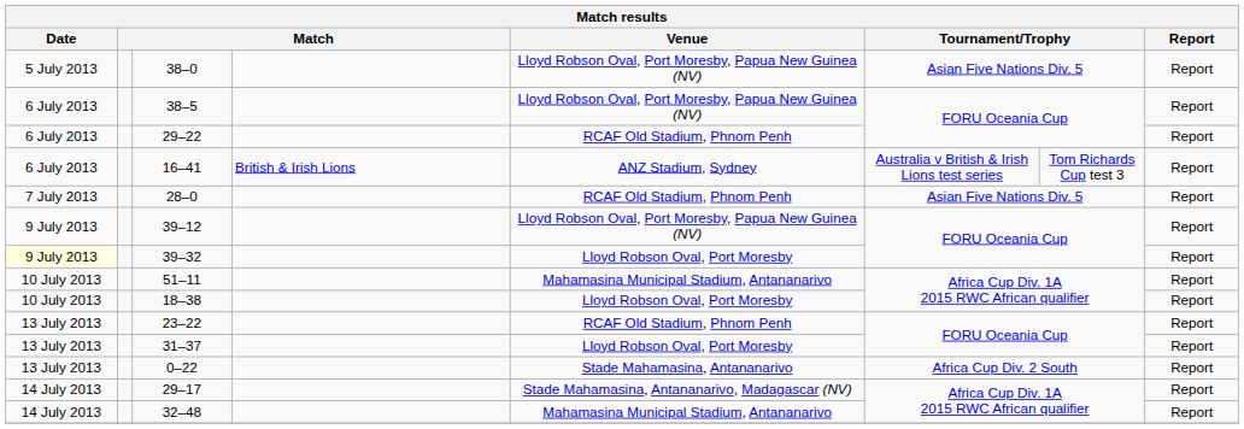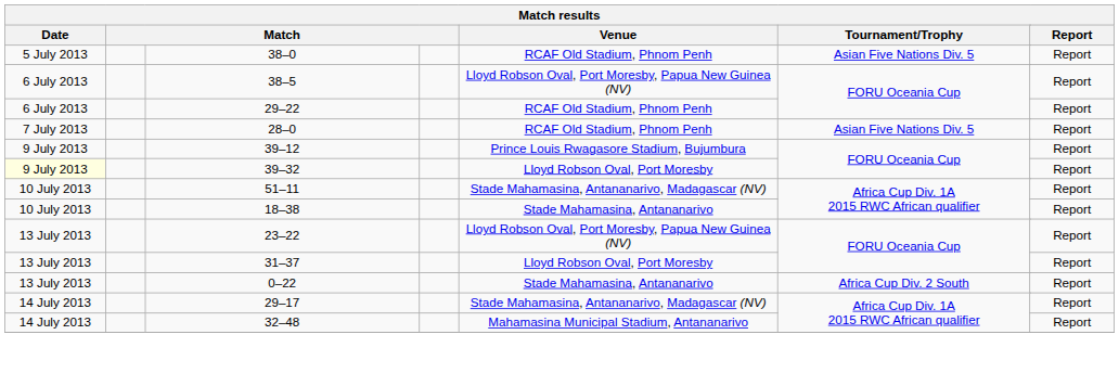38–0 | Venue: Lloyd Robson Oval, Port Moresby, Papua New Guinea (NV) -> RCAF Old Stadium, Phnom Penh
- row: 6 July 2013 | 16–41 | British & Irish Lions | ANZ Stadium, Sydney | Australia v British & Irish Lions test series | Tom Richards Cup test 3 | Report
39–12 | Venue: Lloyd Robson Oval, Port Moresby, Papua New Guinea (NV) -> Prince Louis Rwagasore Stadium, Bujumbura
51–11 | Venue: Mahamasina Municipal Stadium, Antananarivo -> Stade Mahamasina, Antananarivo, Madagascar (NV)
18–38 | Venue: Lloyd Robson Oval, Port Moresby -> Stade Mahamasina, Antananarivo
23–22 | Venue: RCAF Old Stadium, Phnom Penh -> Lloyd Robson Oval, Port Moresby, Papua New Guinea (NV)
